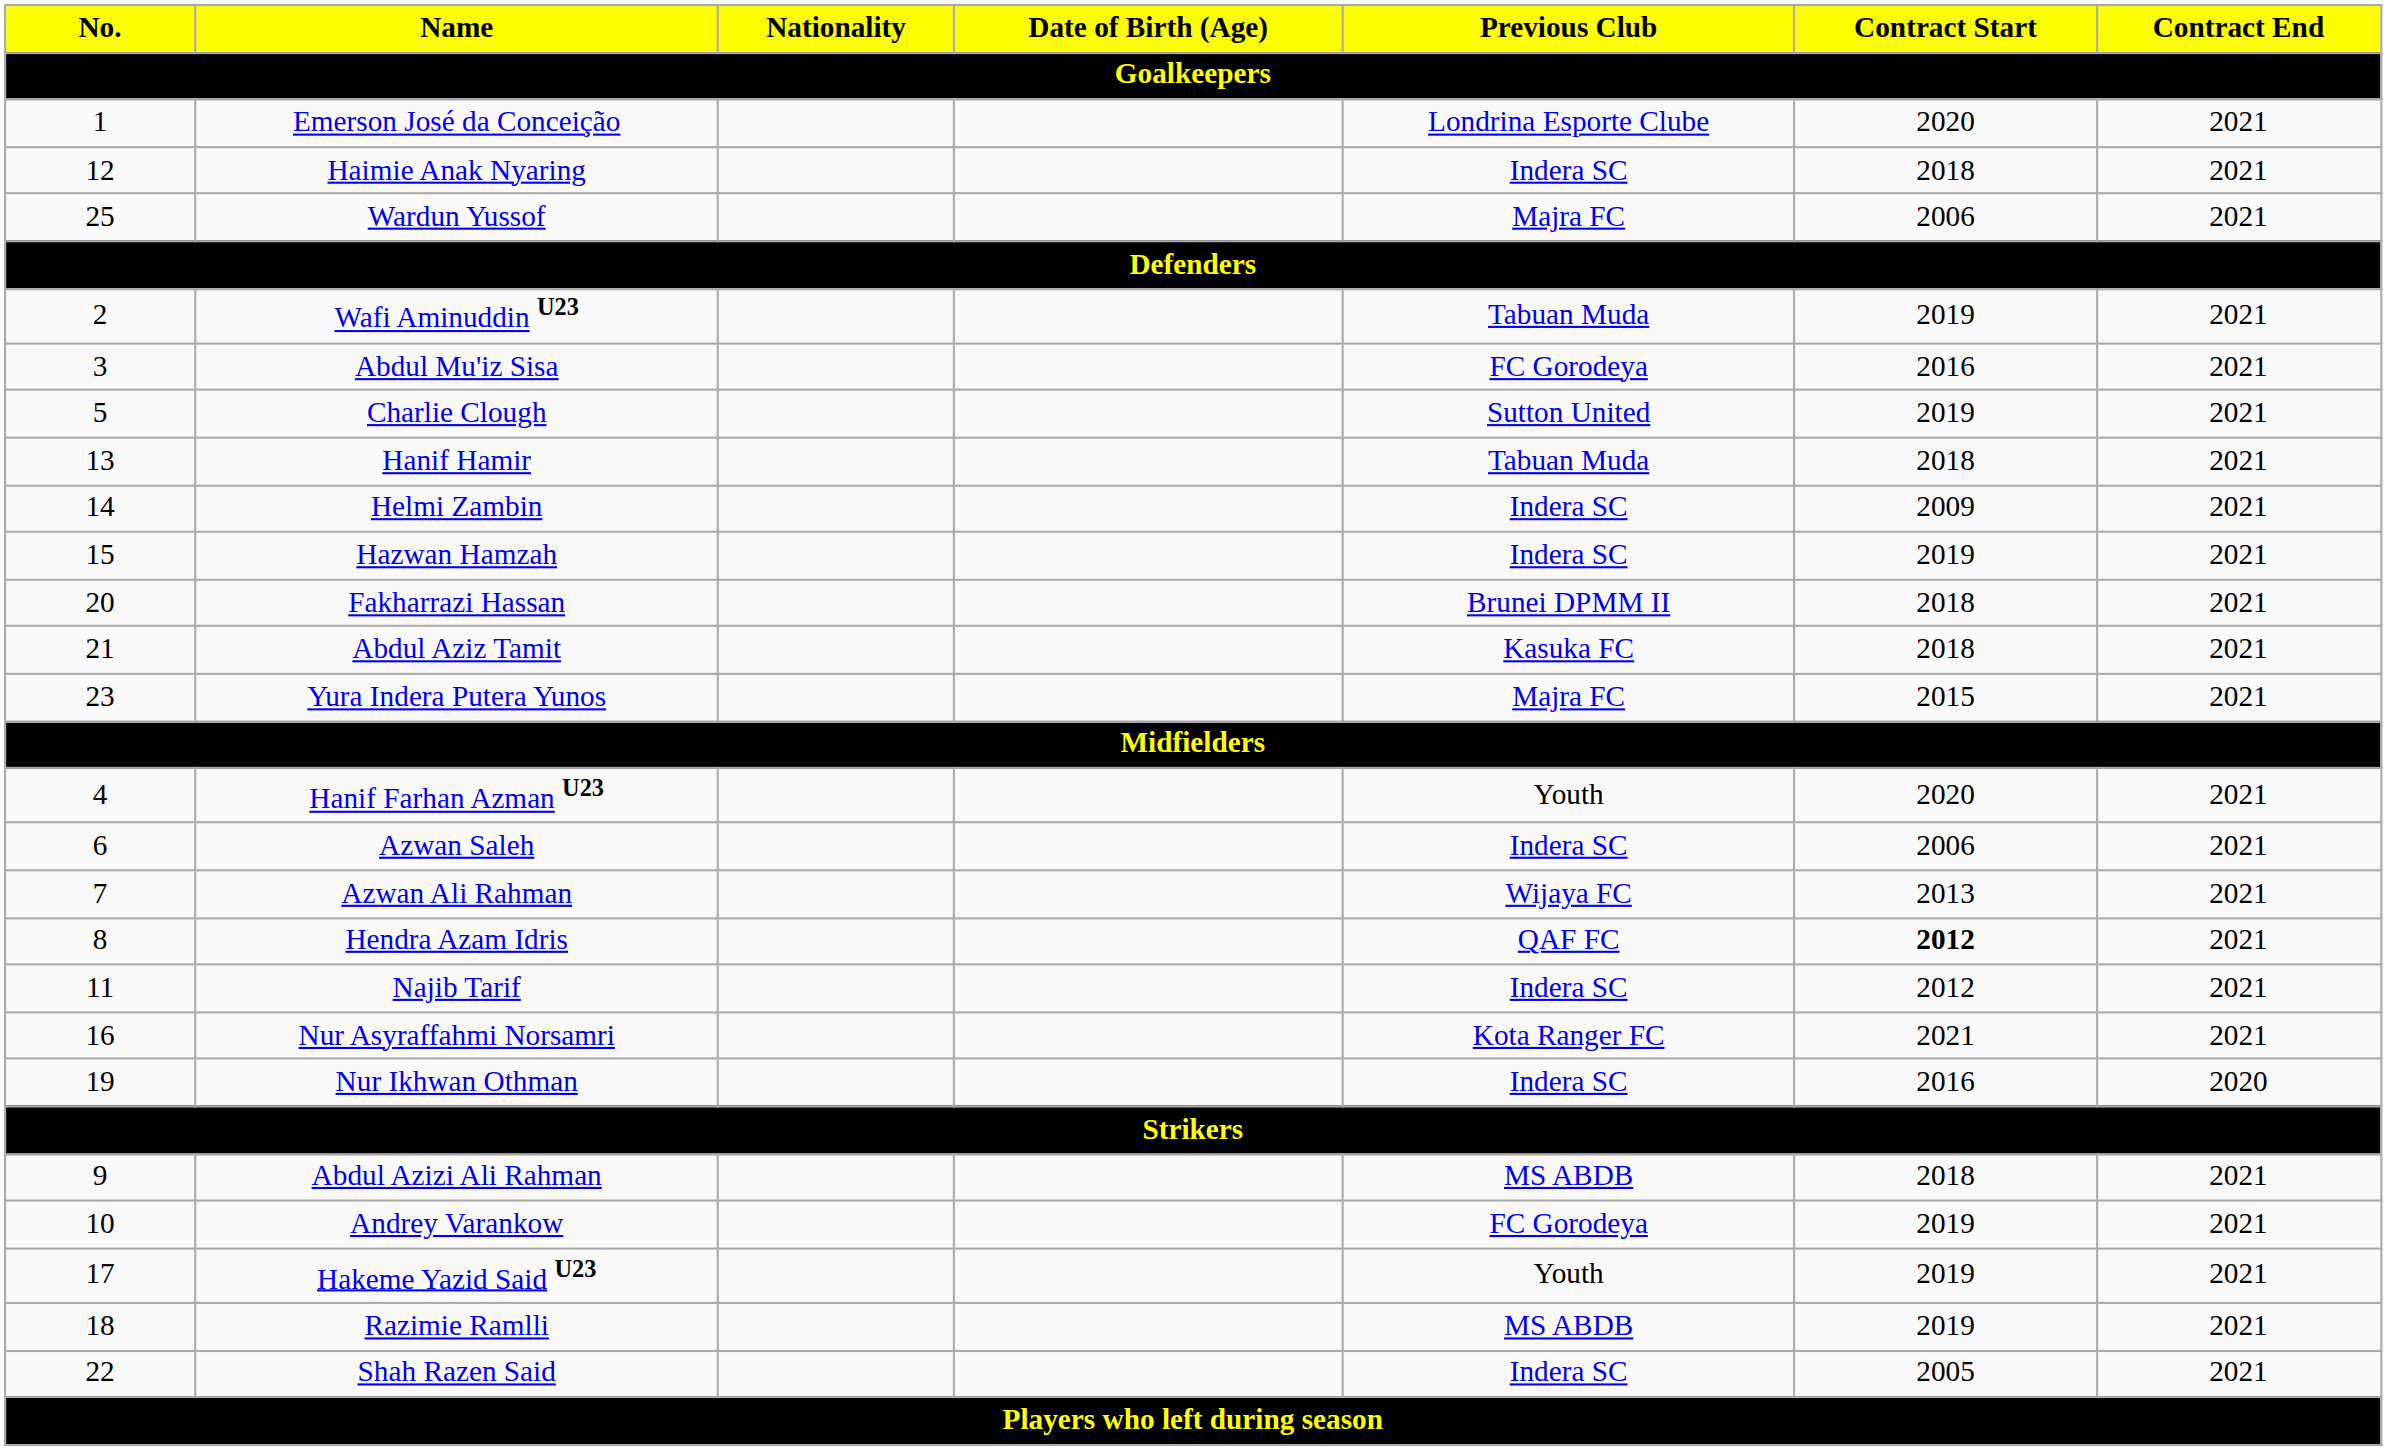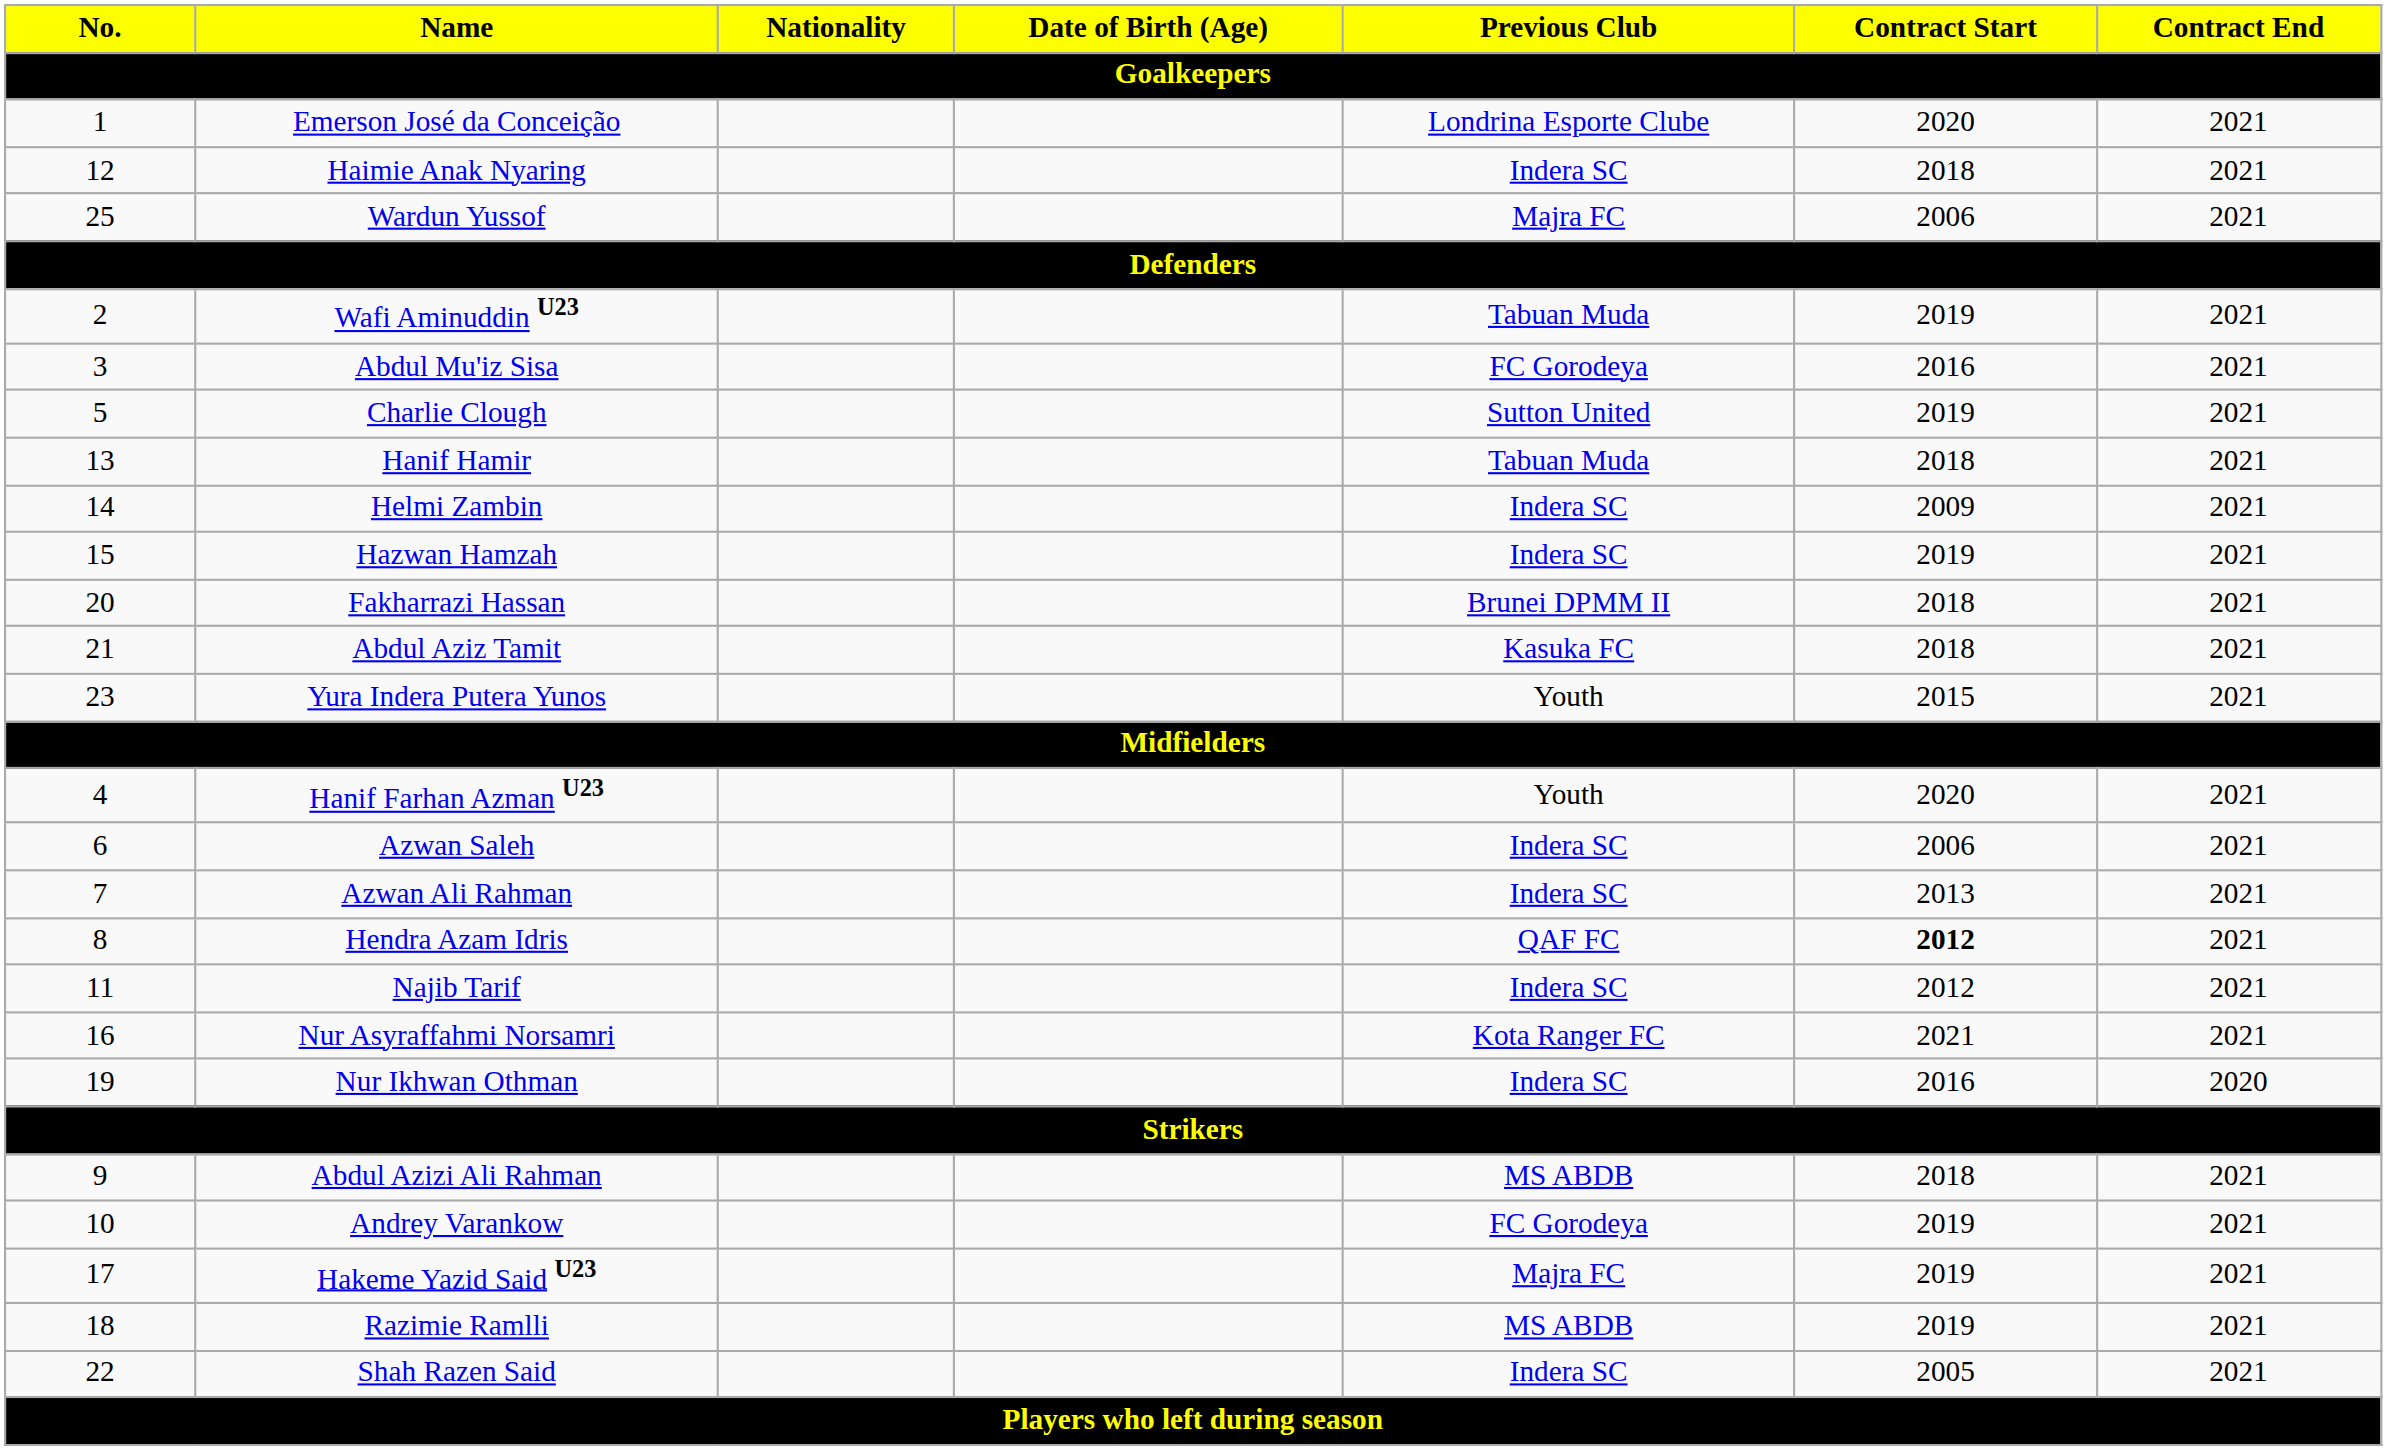Yura Indera Putera Yunos | Previous Club: Majra FC -> Youth
Azwan Ali Rahman | Previous Club: Wijaya FC -> Indera SC
Hakeme Yazid Said U23 | Previous Club: Youth -> Majra FC
